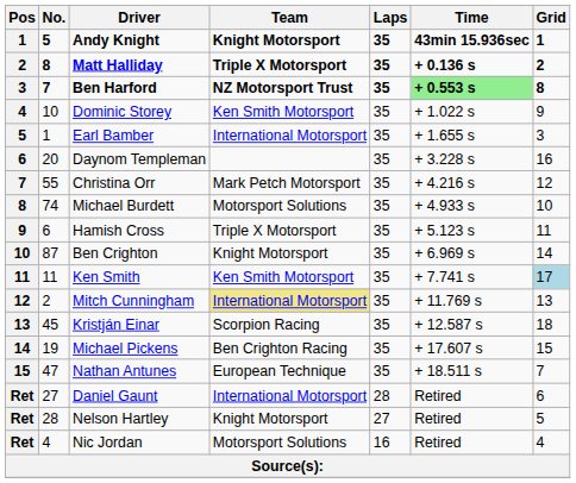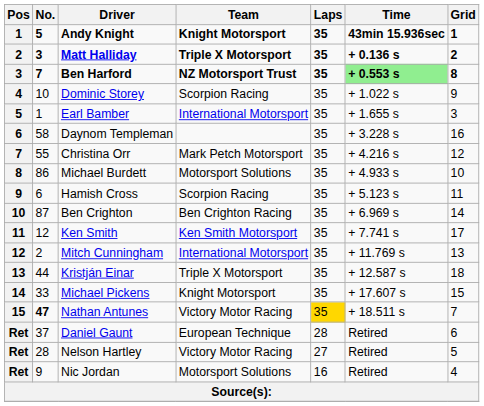Matt Halliday | No.: 8 -> 3
Dominic Storey | Team: Ken Smith Motorsport -> Scorpion Racing
Daynom Templeman | No.: 20 -> 58
Michael Burdett | No.: 74 -> 86
Hamish Cross | Team: Triple X Motorsport -> Scorpion Racing
Ben Crighton | Team: Knight Motorsport -> Ben Crighton Racing
Ken Smith | No.: 11 -> 12
Ken Smith | Grid: lightblue background -> no background
Mitch Cunningham | Team: khaki background -> no background
Kristján Einar | No.: 45 -> 44
Kristján Einar | Team: Scorpion Racing -> Triple X Motorsport
Michael Pickens | No.: 19 -> 33
Michael Pickens | Team: Ben Crighton Racing -> Knight Motorsport
Nathan Antunes | No.: normal -> bold
Nathan Antunes | Team: European Technique -> Victory Motor Racing
Nathan Antunes | Laps: no background -> gold background
Daniel Gaunt | No.: 27 -> 37
Daniel Gaunt | Team: International Motorsport -> European Technique
Nelson Hartley | Team: Knight Motorsport -> Victory Motor Racing
Nic Jordan | No.: 4 -> 9
